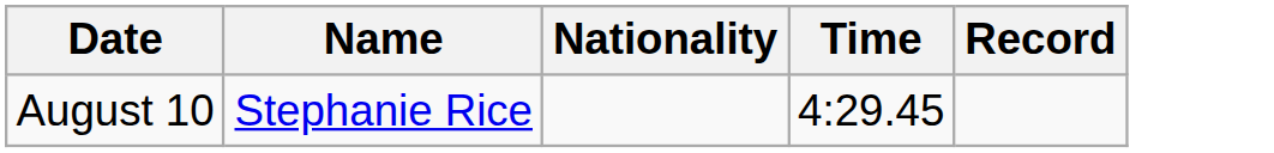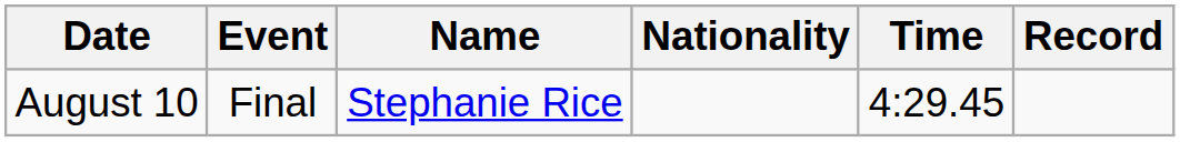+ column: Event | Final
